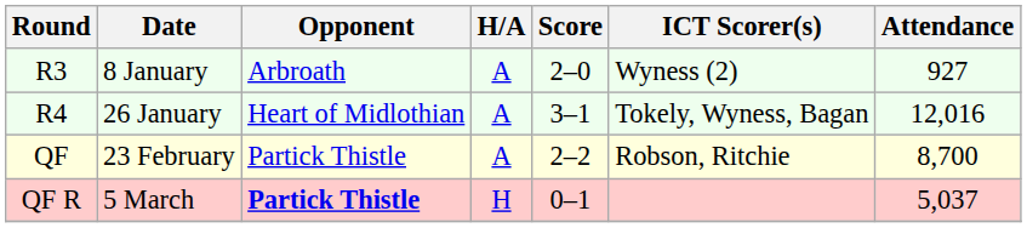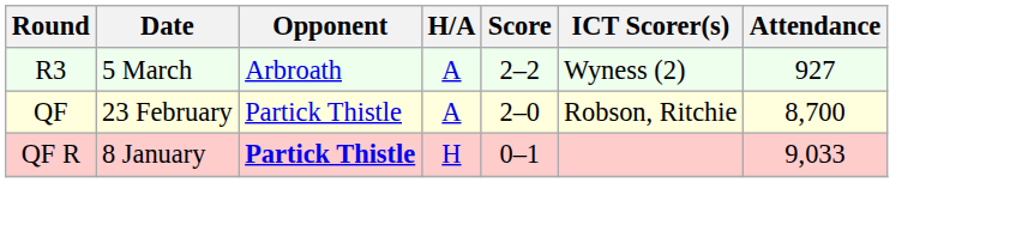R3 | Date: 8 January -> 5 March
R3 | Score: 2–0 -> 2–2
- row: R4 | 26 January | Heart of Midlothian | A | 3–1 | Tokely, Wyness, Bagan | 12,016
QF | Score: 2–2 -> 2–0
QF R | Date: 5 March -> 8 January
QF R | Attendance: 5,037 -> 9,033
